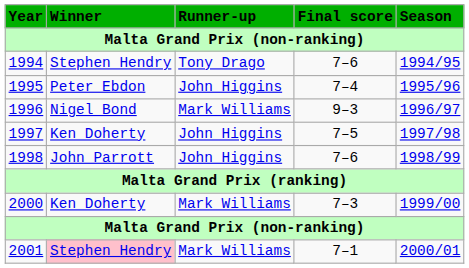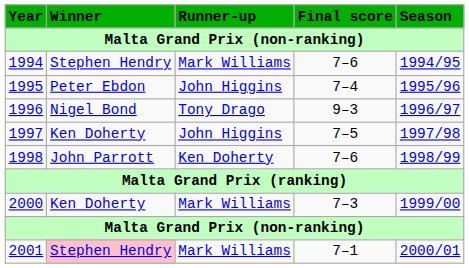1994 | Runner-up: Tony Drago -> Mark Williams
1996 | Runner-up: Mark Williams -> Tony Drago
1998 | Runner-up: John Higgins -> Ken Doherty
